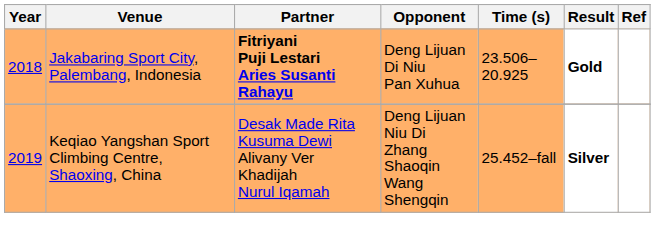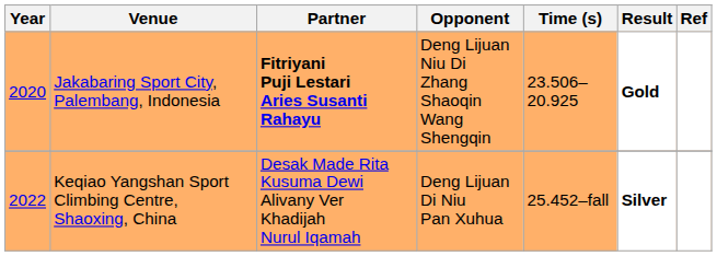Jakabaring Sport City, Palembang, Indonesia | Year: 2018 -> 2020
Jakabaring Sport City, Palembang, Indonesia | Opponent: Deng Lijuan Di Niu Pan Xuhua -> Deng Lijuan Niu Di Zhang Shaoqin Wang Shengqin
Keqiao Yangshan Sport Climbing Centre, Shaoxing, China | Year: 2019 -> 2022
Keqiao Yangshan Sport Climbing Centre, Shaoxing, China | Opponent: Deng Lijuan Niu Di Zhang Shaoqin Wang Shengqin -> Deng Lijuan Di Niu Pan Xuhua
